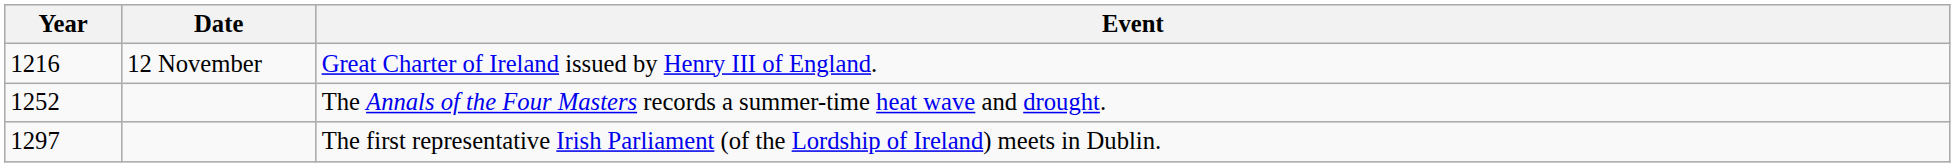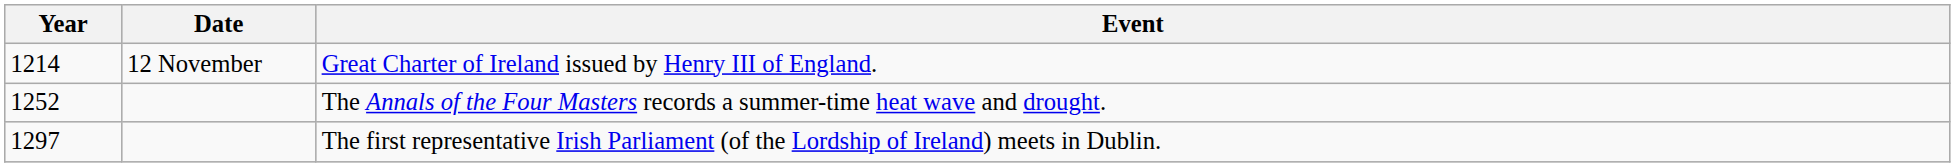Great Charter of Ireland issued by Henry III of England. | Year: 1216 -> 1214
